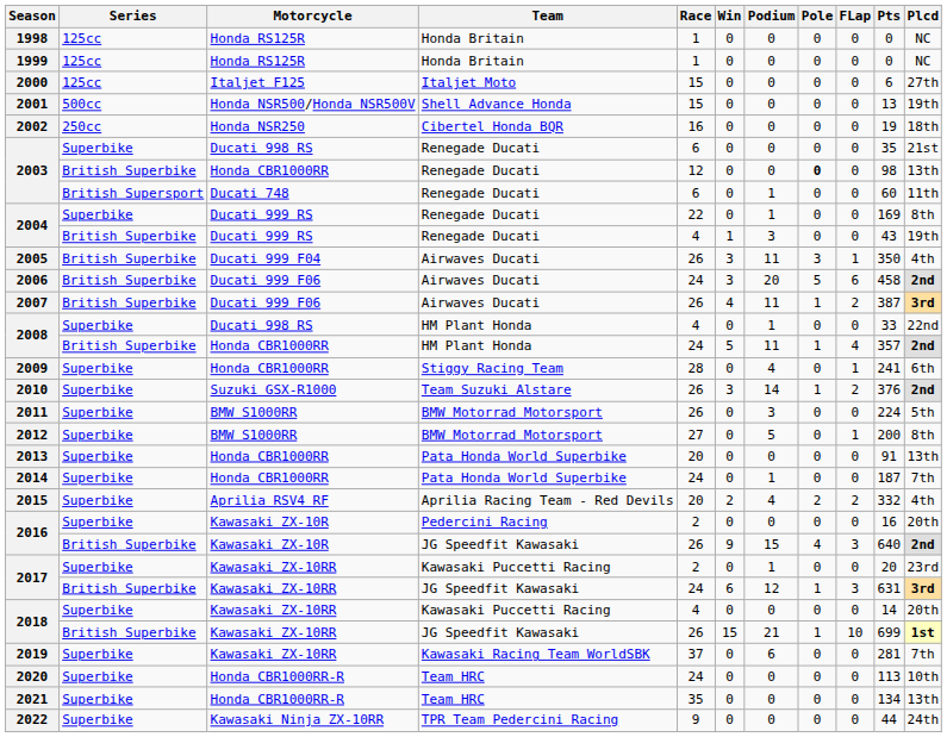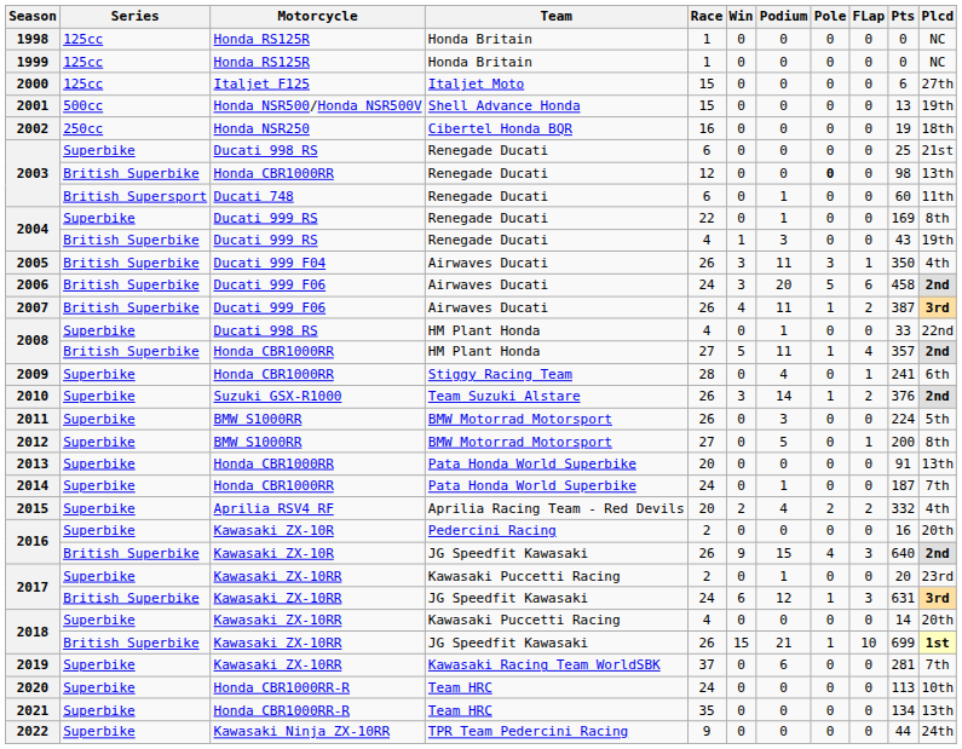2003 / Superbike | Pts: 35 -> 25
2008 / British Superbike | Race: 24 -> 27
